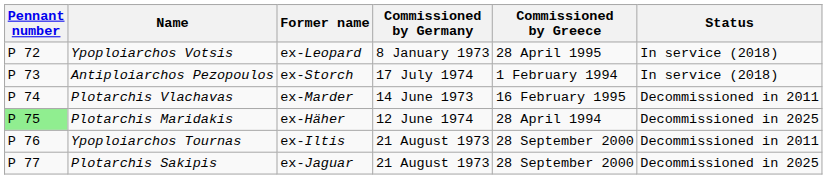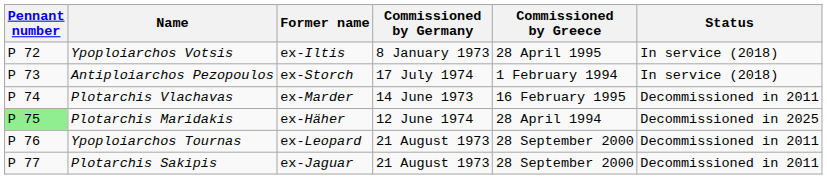Ypoploiarchos Votsis | Former name: ex-Leopard -> ex-Iltis
Ypoploiarchos Tournas | Former name: ex-Iltis -> ex-Leopard
Plotarchis Sakipis | Status: Decommissioned in 2025 -> Decommissioned in 2011
